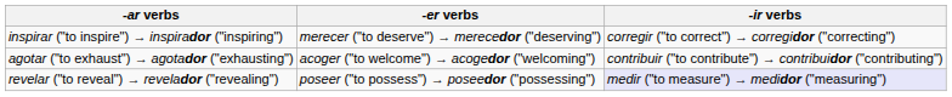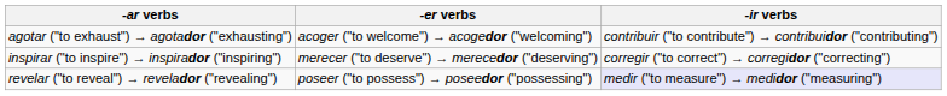rows swapped: agotar ("to exhaust") → agotador ("exhausting") <-> inspirar ("to inspire") → inspirador ("inspiring")
